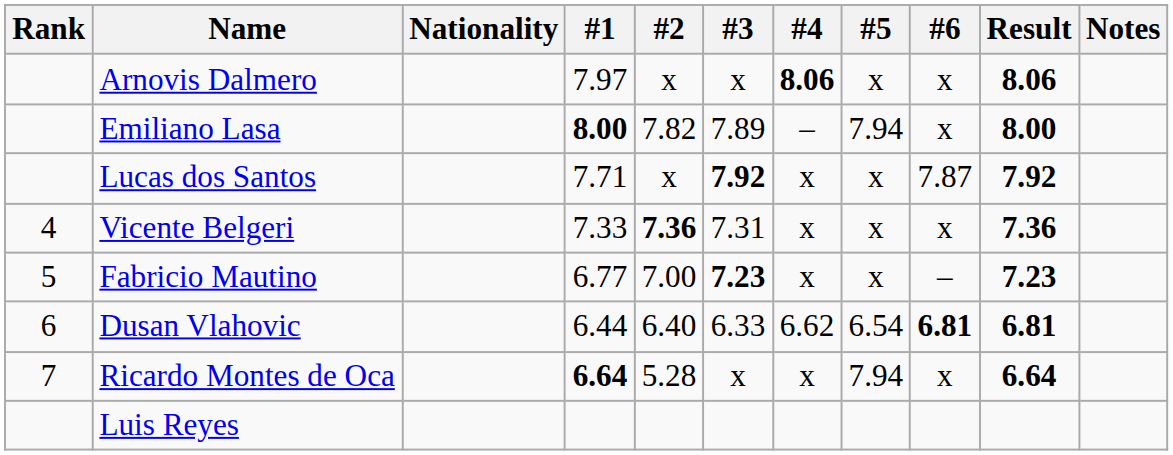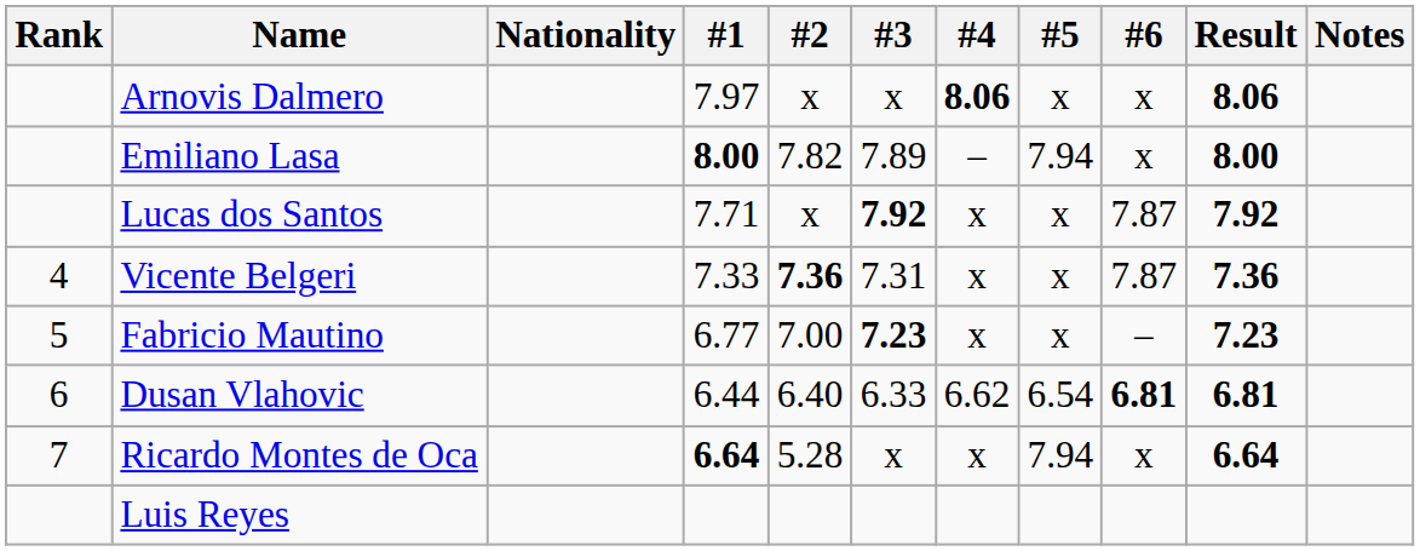Vicente Belgeri | #6: x -> 7.87
